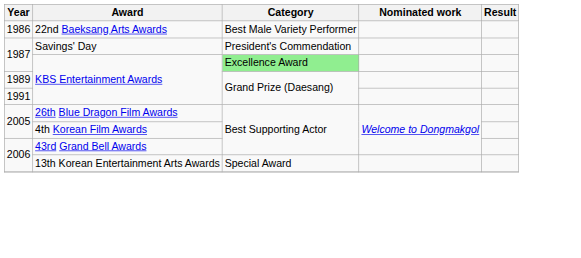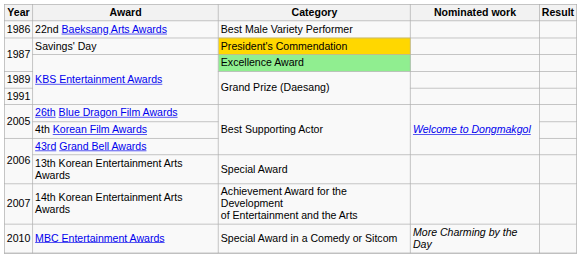Savings' Day | Category: no background -> gold background
+ row: 2007 | 14th Korean Entertainment Arts Awards | Achievement Award for the Development of Entertainment and the Arts
+ row: 2010 | MBC Entertainment Awards | Special Award in a Comedy or Sitcom | More Charming by the Day
